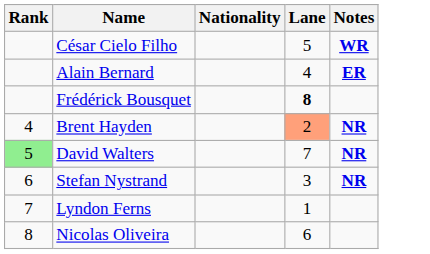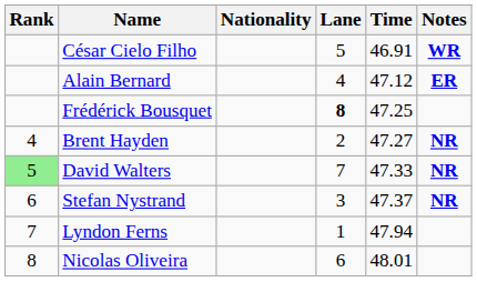+ column: Time | 46.91 | 47.12 | 47.25 | 47.27 | 47.33 | 47.37 | 47.94 | 48.01
Brent Hayden | Lane: lightsalmon background -> no background
